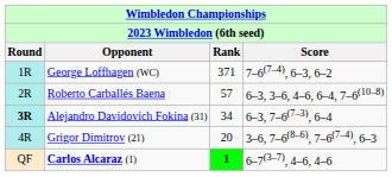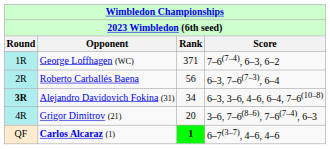Roberto Carballés Baena | Rank: 57 -> 56
Roberto Carballés Baena | Score: 6–3, 3–6, 4–6, 6–4, 7–6(10–8) -> 6–3, 7–6(7–3), 6–4
Alejandro Davidovich Fokina (31) | Score: 6–3, 7–6(7–3), 6–4 -> 6–3, 3–6, 4–6, 6–4, 7–6(10–8)
